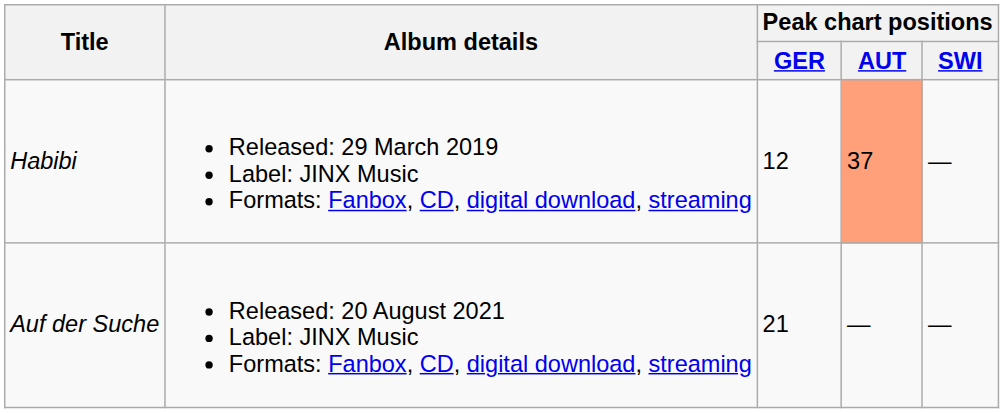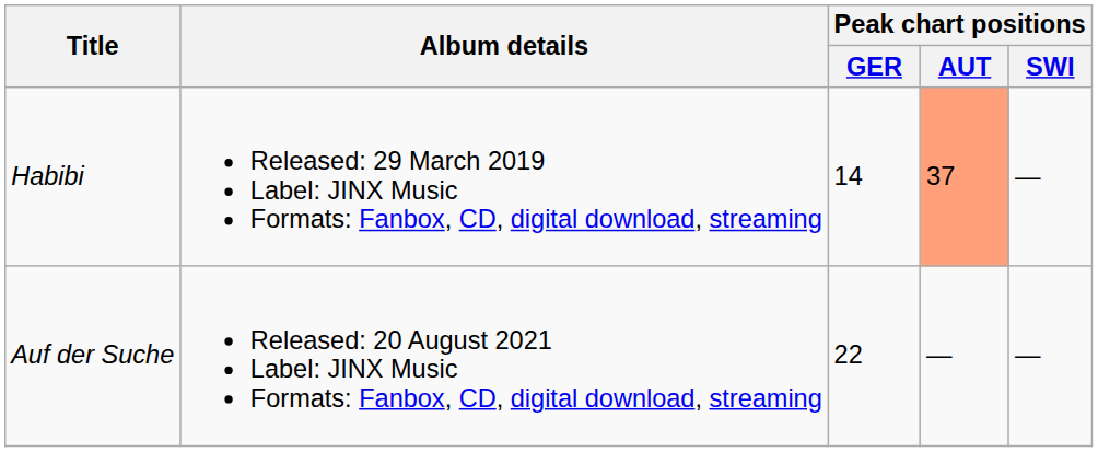Habibi | Peak chart positions / GER: 12 -> 14
Auf der Suche | Peak chart positions / GER: 21 -> 22
